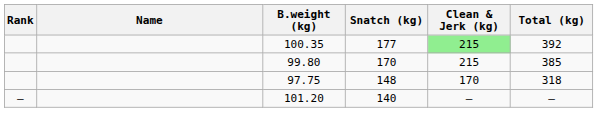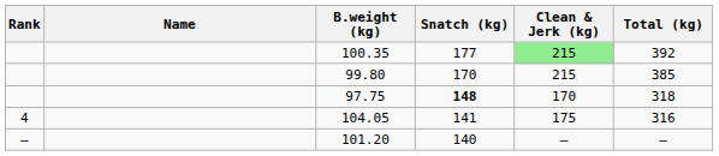97.75 | Snatch (kg): normal -> bold
+ row: 4 | 104.05 | 141 | 175 | 316
